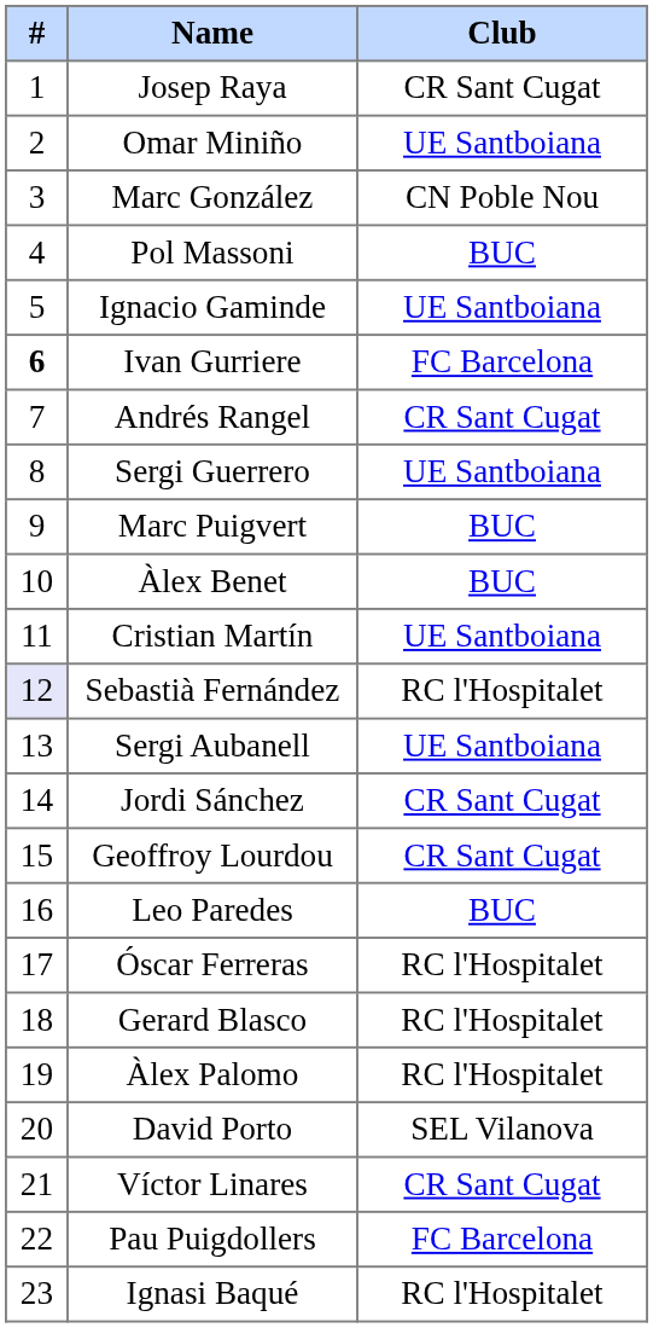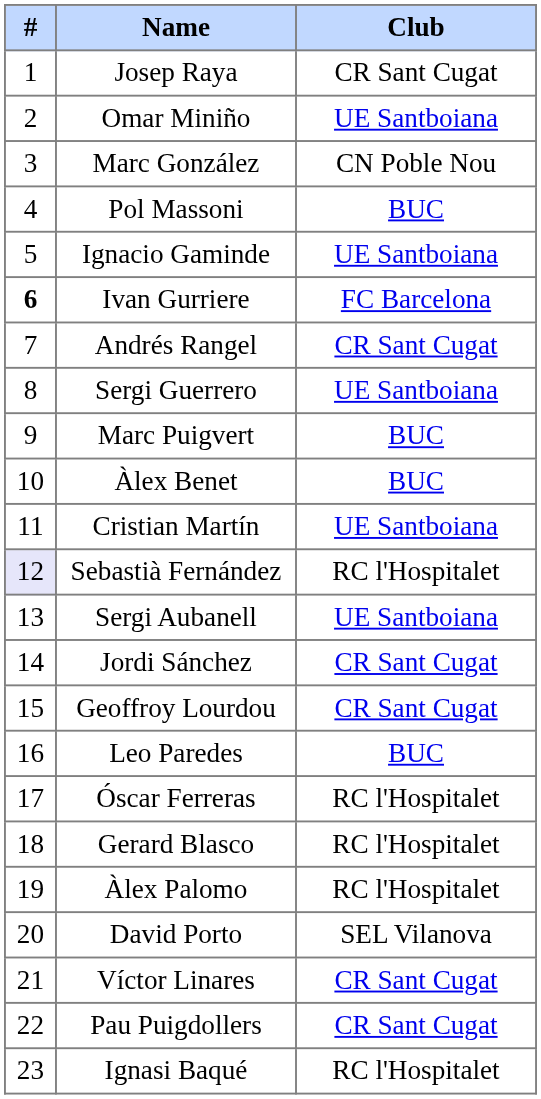Pau Puigdollers | Club: FC Barcelona -> CR Sant Cugat
